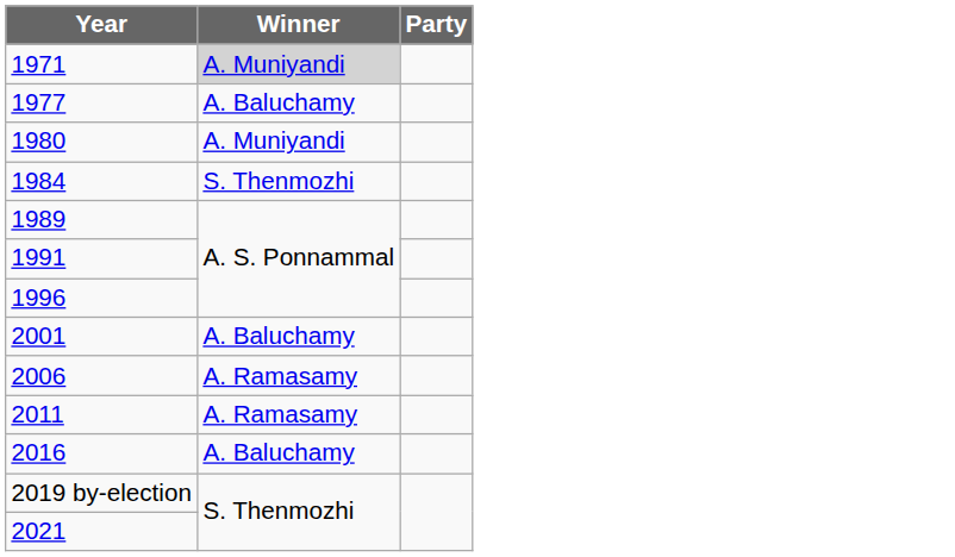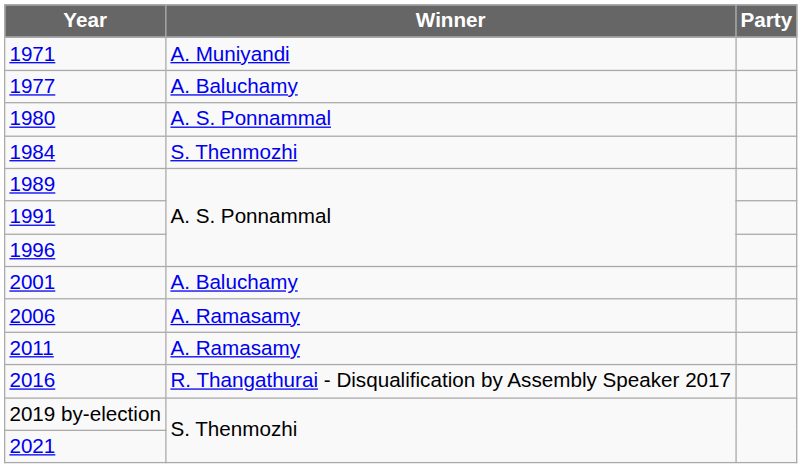1971 | Winner: lightgrey background -> no background
1980 | Winner: A. Muniyandi -> A. S. Ponnammal
2016 | Winner: A. Baluchamy -> R. Thangathurai - Disqualification by Assembly Speaker 2017
